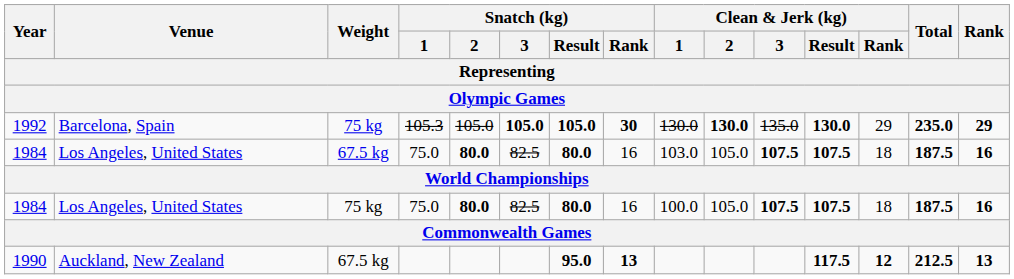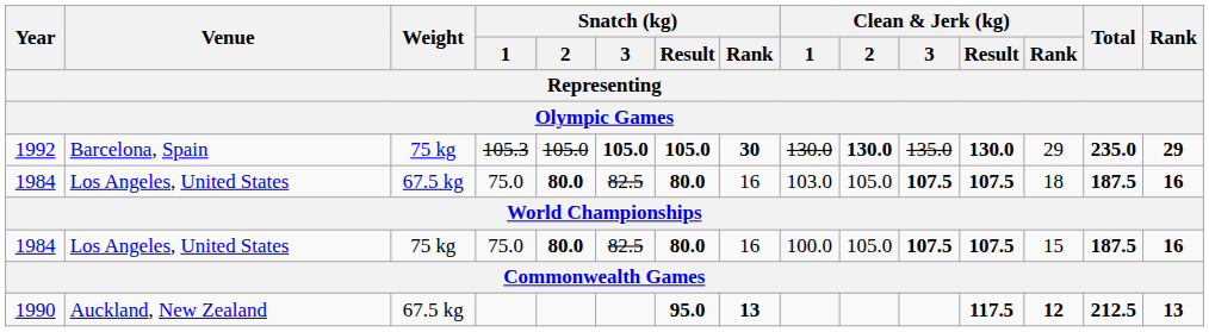1984 / 75 kg | Clean & Jerk (kg) / Rank: 18 -> 15
